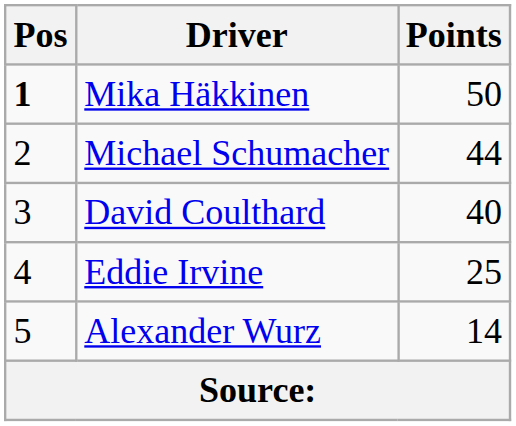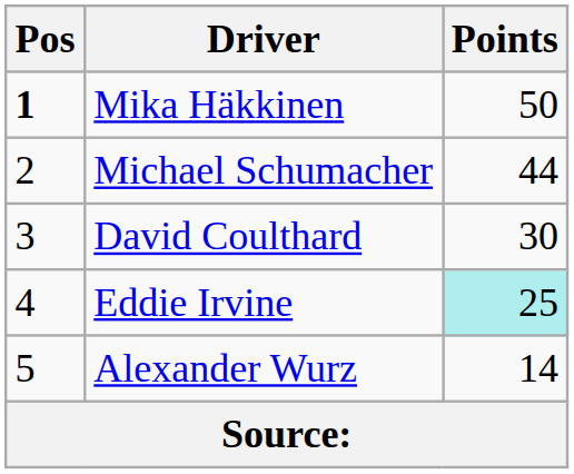David Coulthard | Points: 40 -> 30
Eddie Irvine | Points: no background -> paleturquoise background
